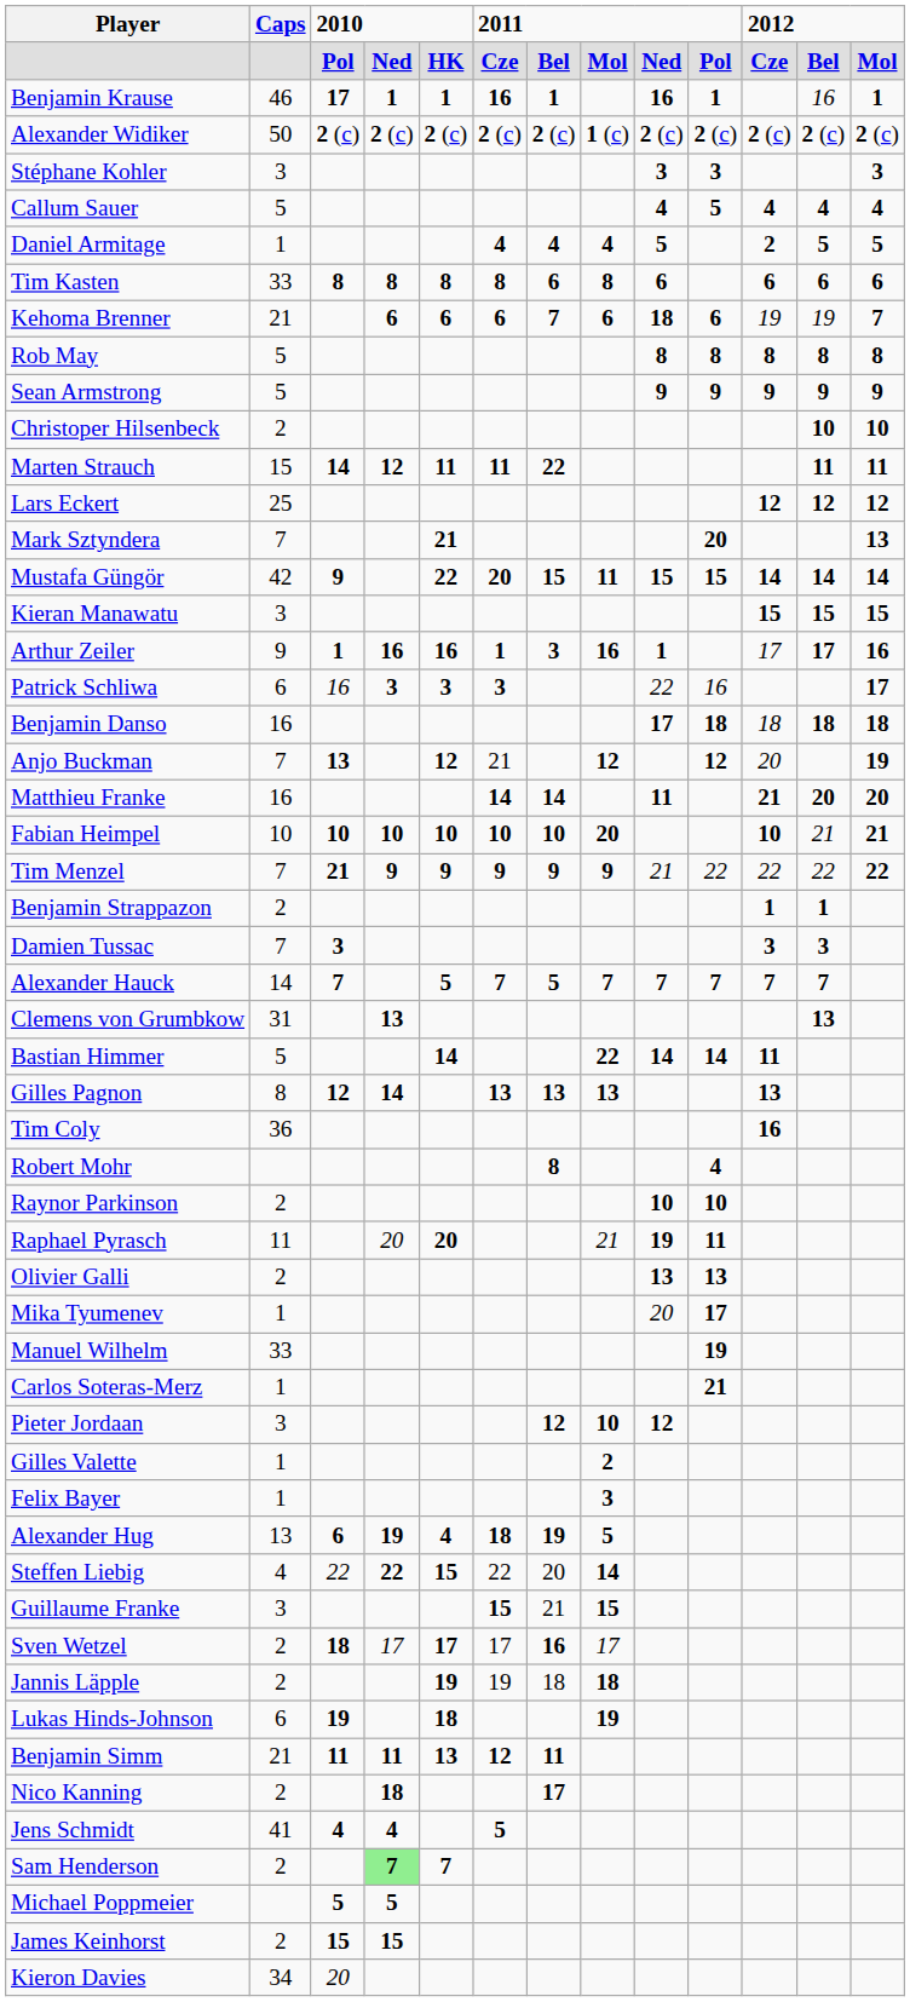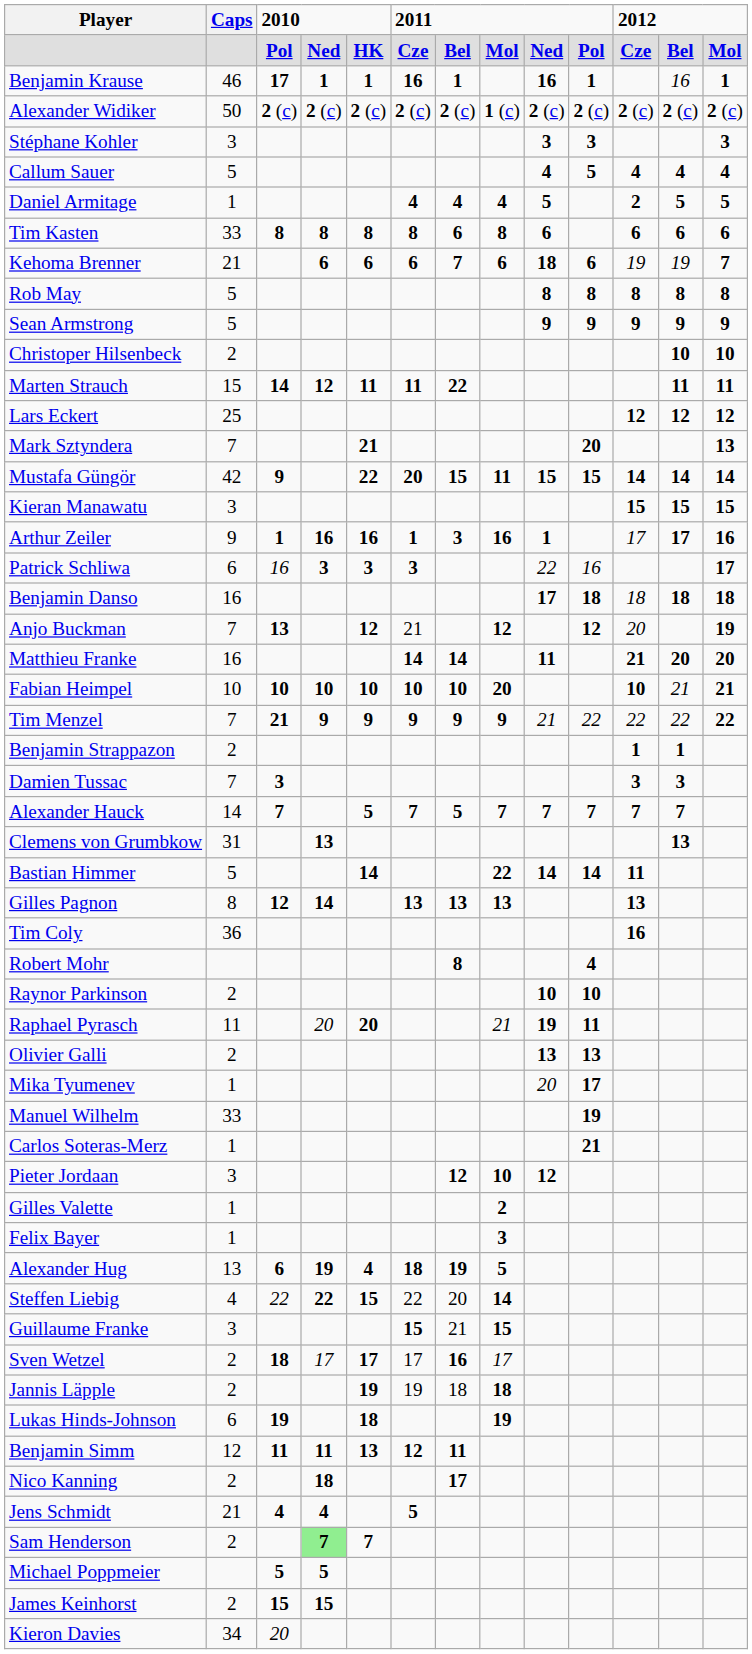Benjamin Simm | Caps: 21 -> 12
Jens Schmidt | Caps: 41 -> 21
